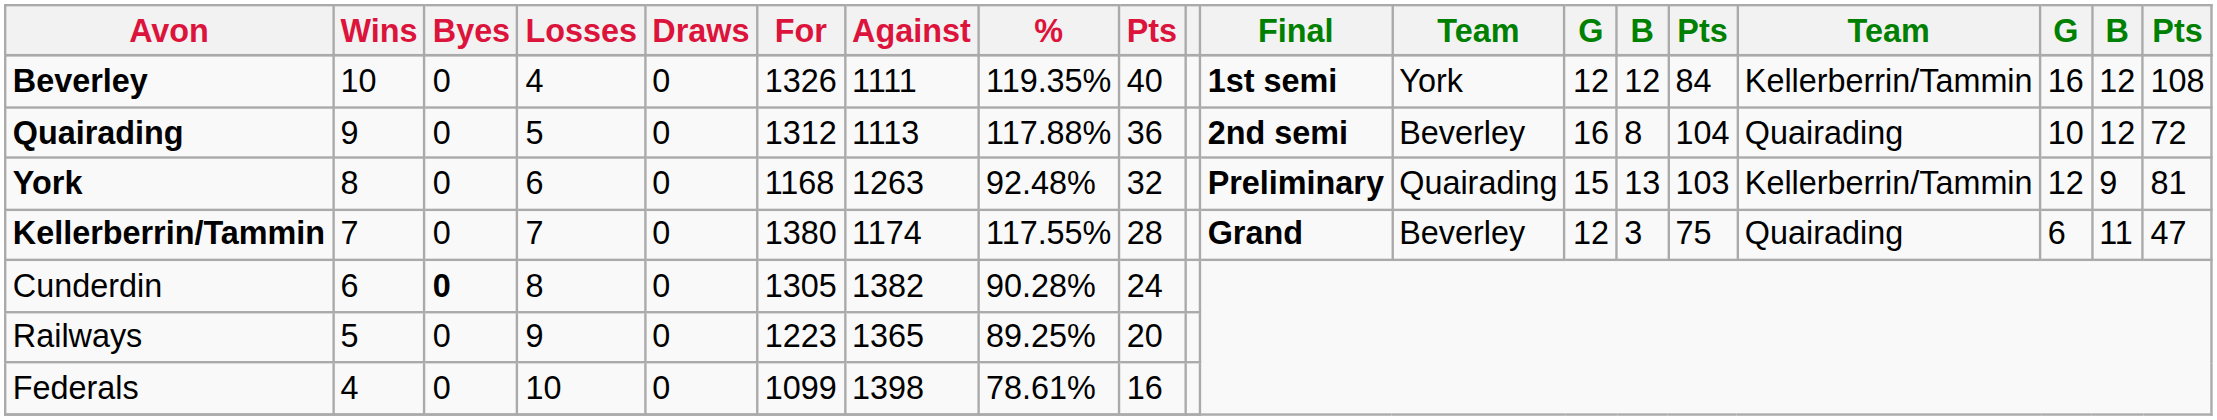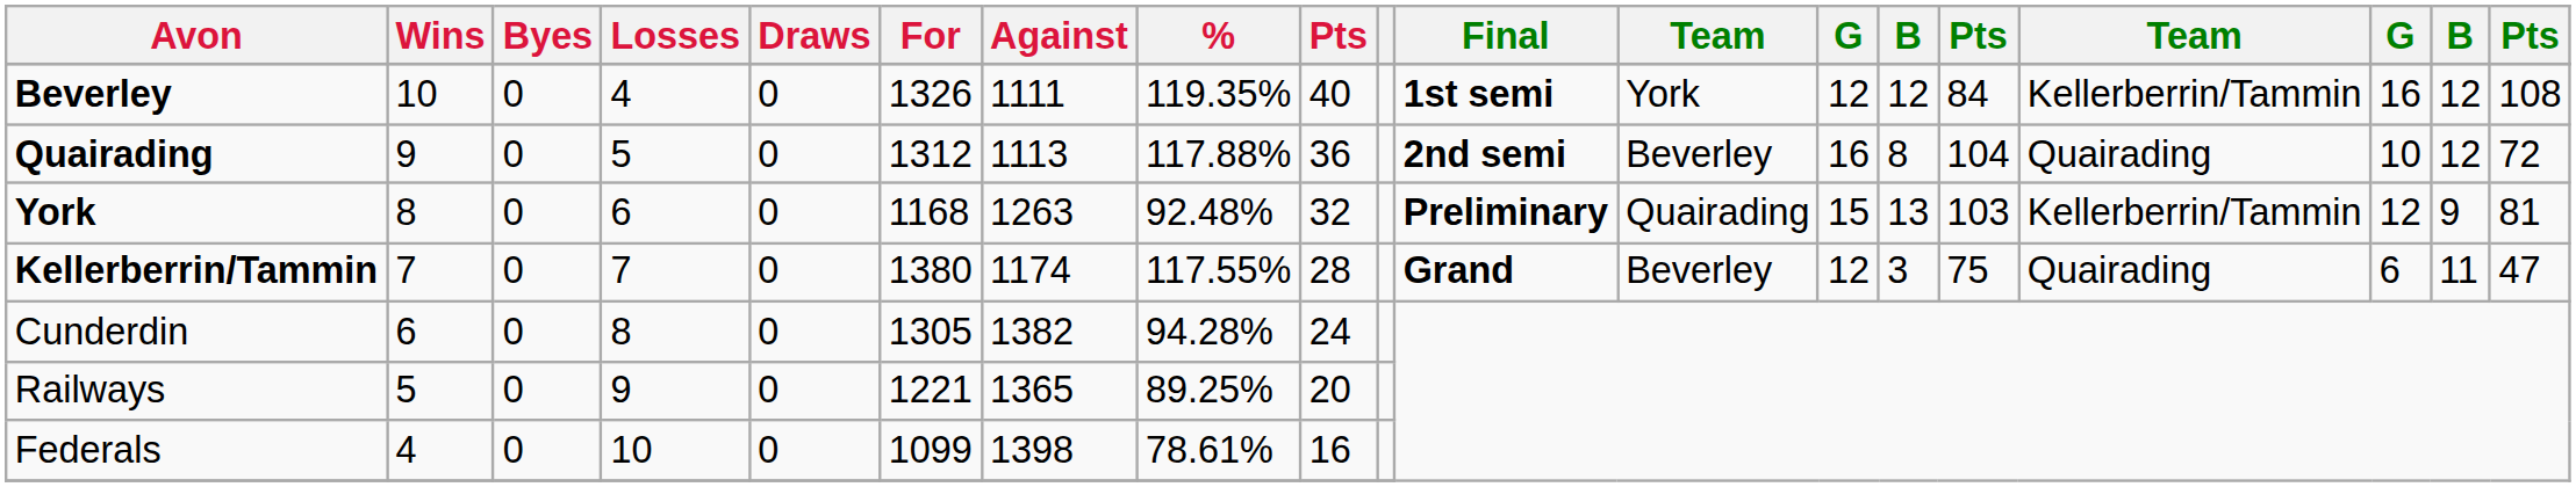Cunderdin | Byes: bold -> normal
Cunderdin | %: 90.28% -> 94.28%
Railways | For: 1223 -> 1221
